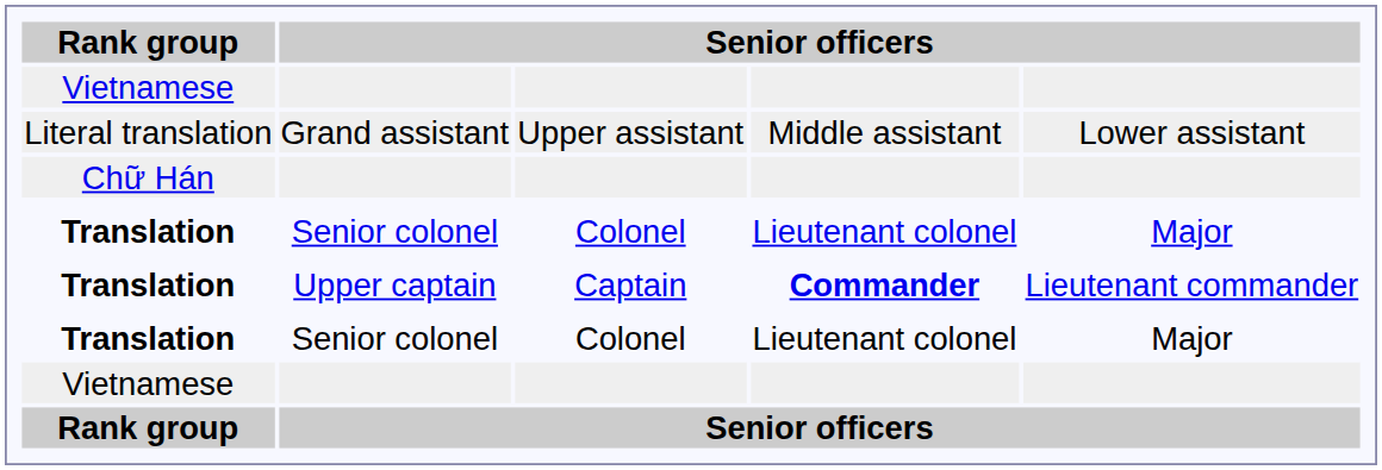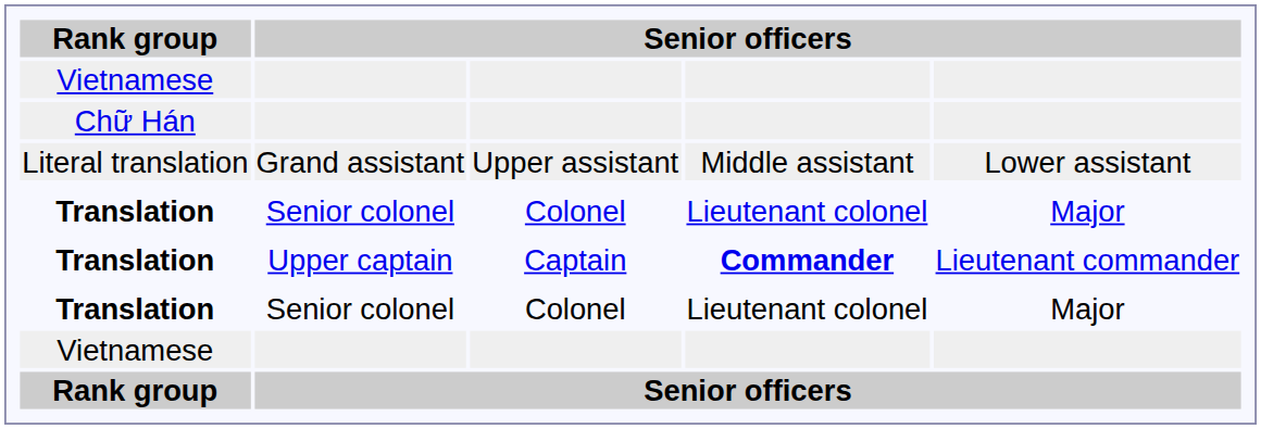rows swapped: Chữ Hán <-> Literal translation
